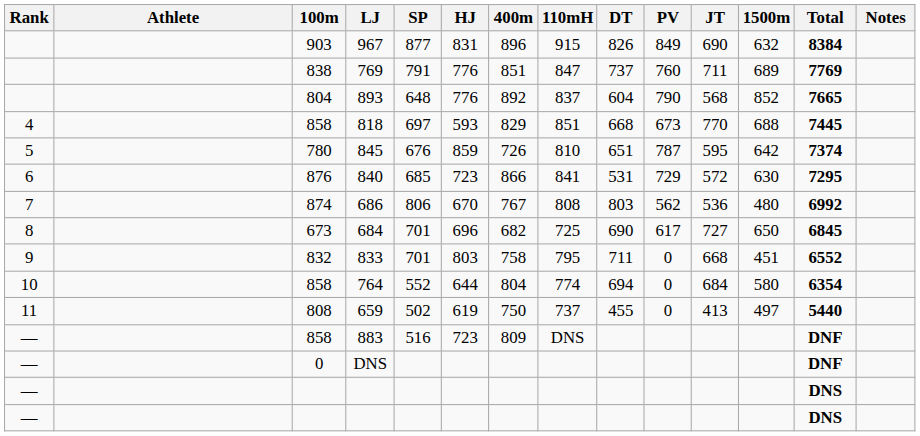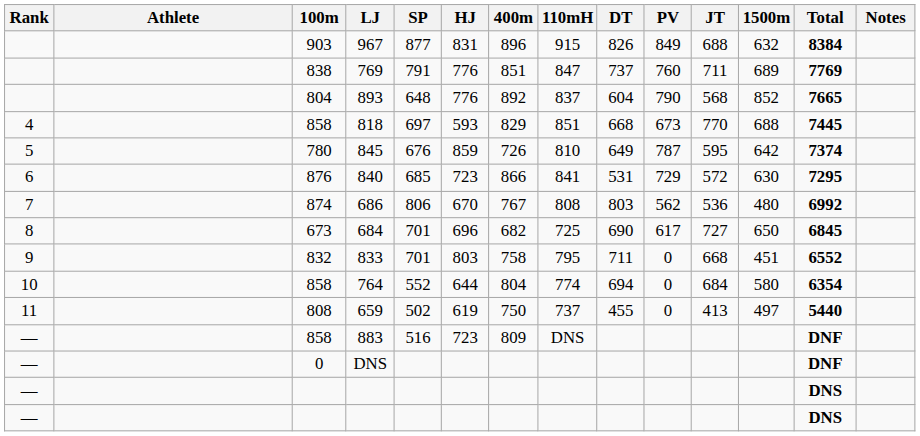967 | JT: 690 -> 688
845 | DT: 651 -> 649
